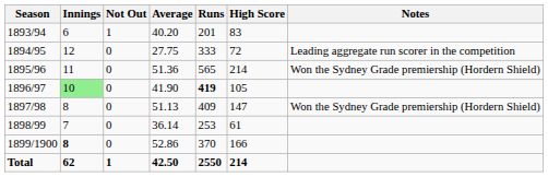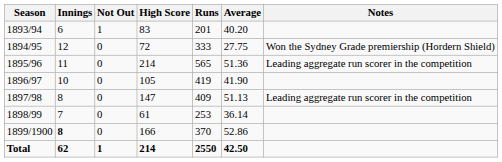columns swapped: High Score <-> Average
1894/95 | Notes: Leading aggregate run scorer in the competition -> Won the Sydney Grade premiership (Hordern Shield)
1895/96 | Notes: Won the Sydney Grade premiership (Hordern Shield) -> Leading aggregate run scorer in the competition
1896/97 | Innings: lightgreen background -> no background
1896/97 | Runs: bold -> normal
1897/98 | Notes: Won the Sydney Grade premiership (Hordern Shield) -> Leading aggregate run scorer in the competition
